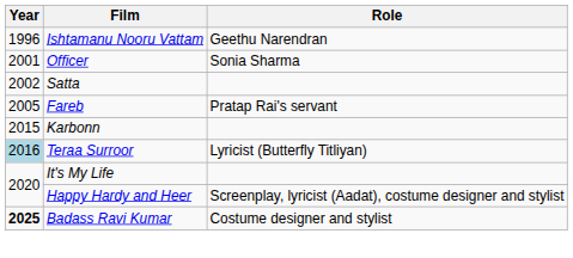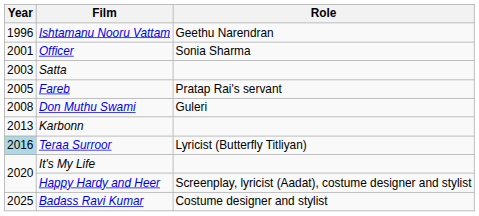Satta | Year: 2002 -> 2003
+ row: 2008 | Don Muthu Swami | Guleri
Karbonn | Year: 2015 -> 2013
Badass Ravi Kumar | Year: bold -> normal
